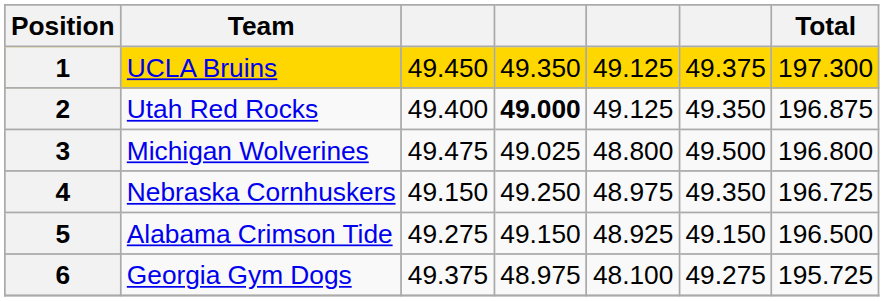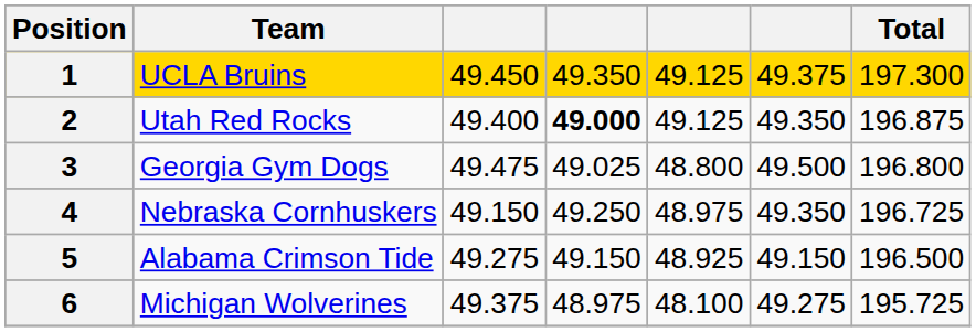3 | Team: Michigan Wolverines -> Georgia Gym Dogs
6 | Team: Georgia Gym Dogs -> Michigan Wolverines
